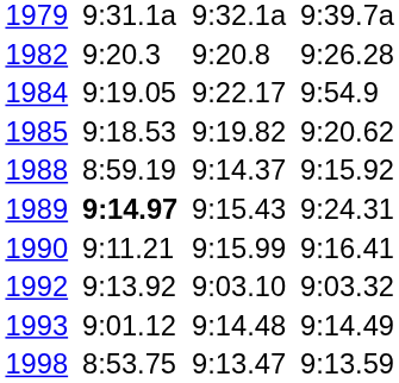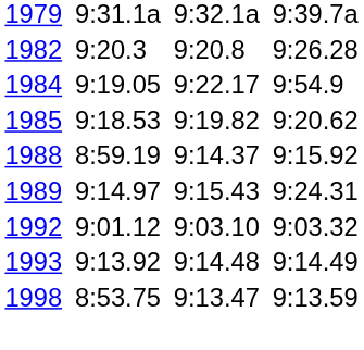1989 | column 3: bold -> normal
- row: 1990 | 9:11.21 | 9:15.99 | 9:16.41
1992 | column 3: 9:13.92 -> 9:01.12
1993 | column 3: 9:01.12 -> 9:13.92
